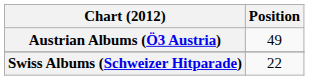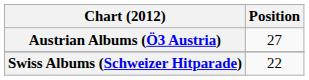Austrian Albums (Ö3 Austria) | Position: 49 -> 27
